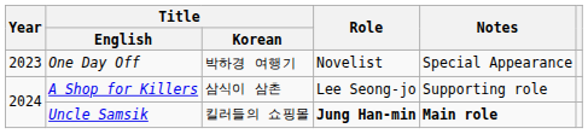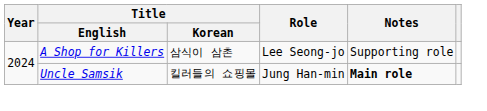- row: 2023 | One Day Off | 박하경 여행기 | Novelist | Special Appearance
Uncle Samsik | Role: bold -> normal
